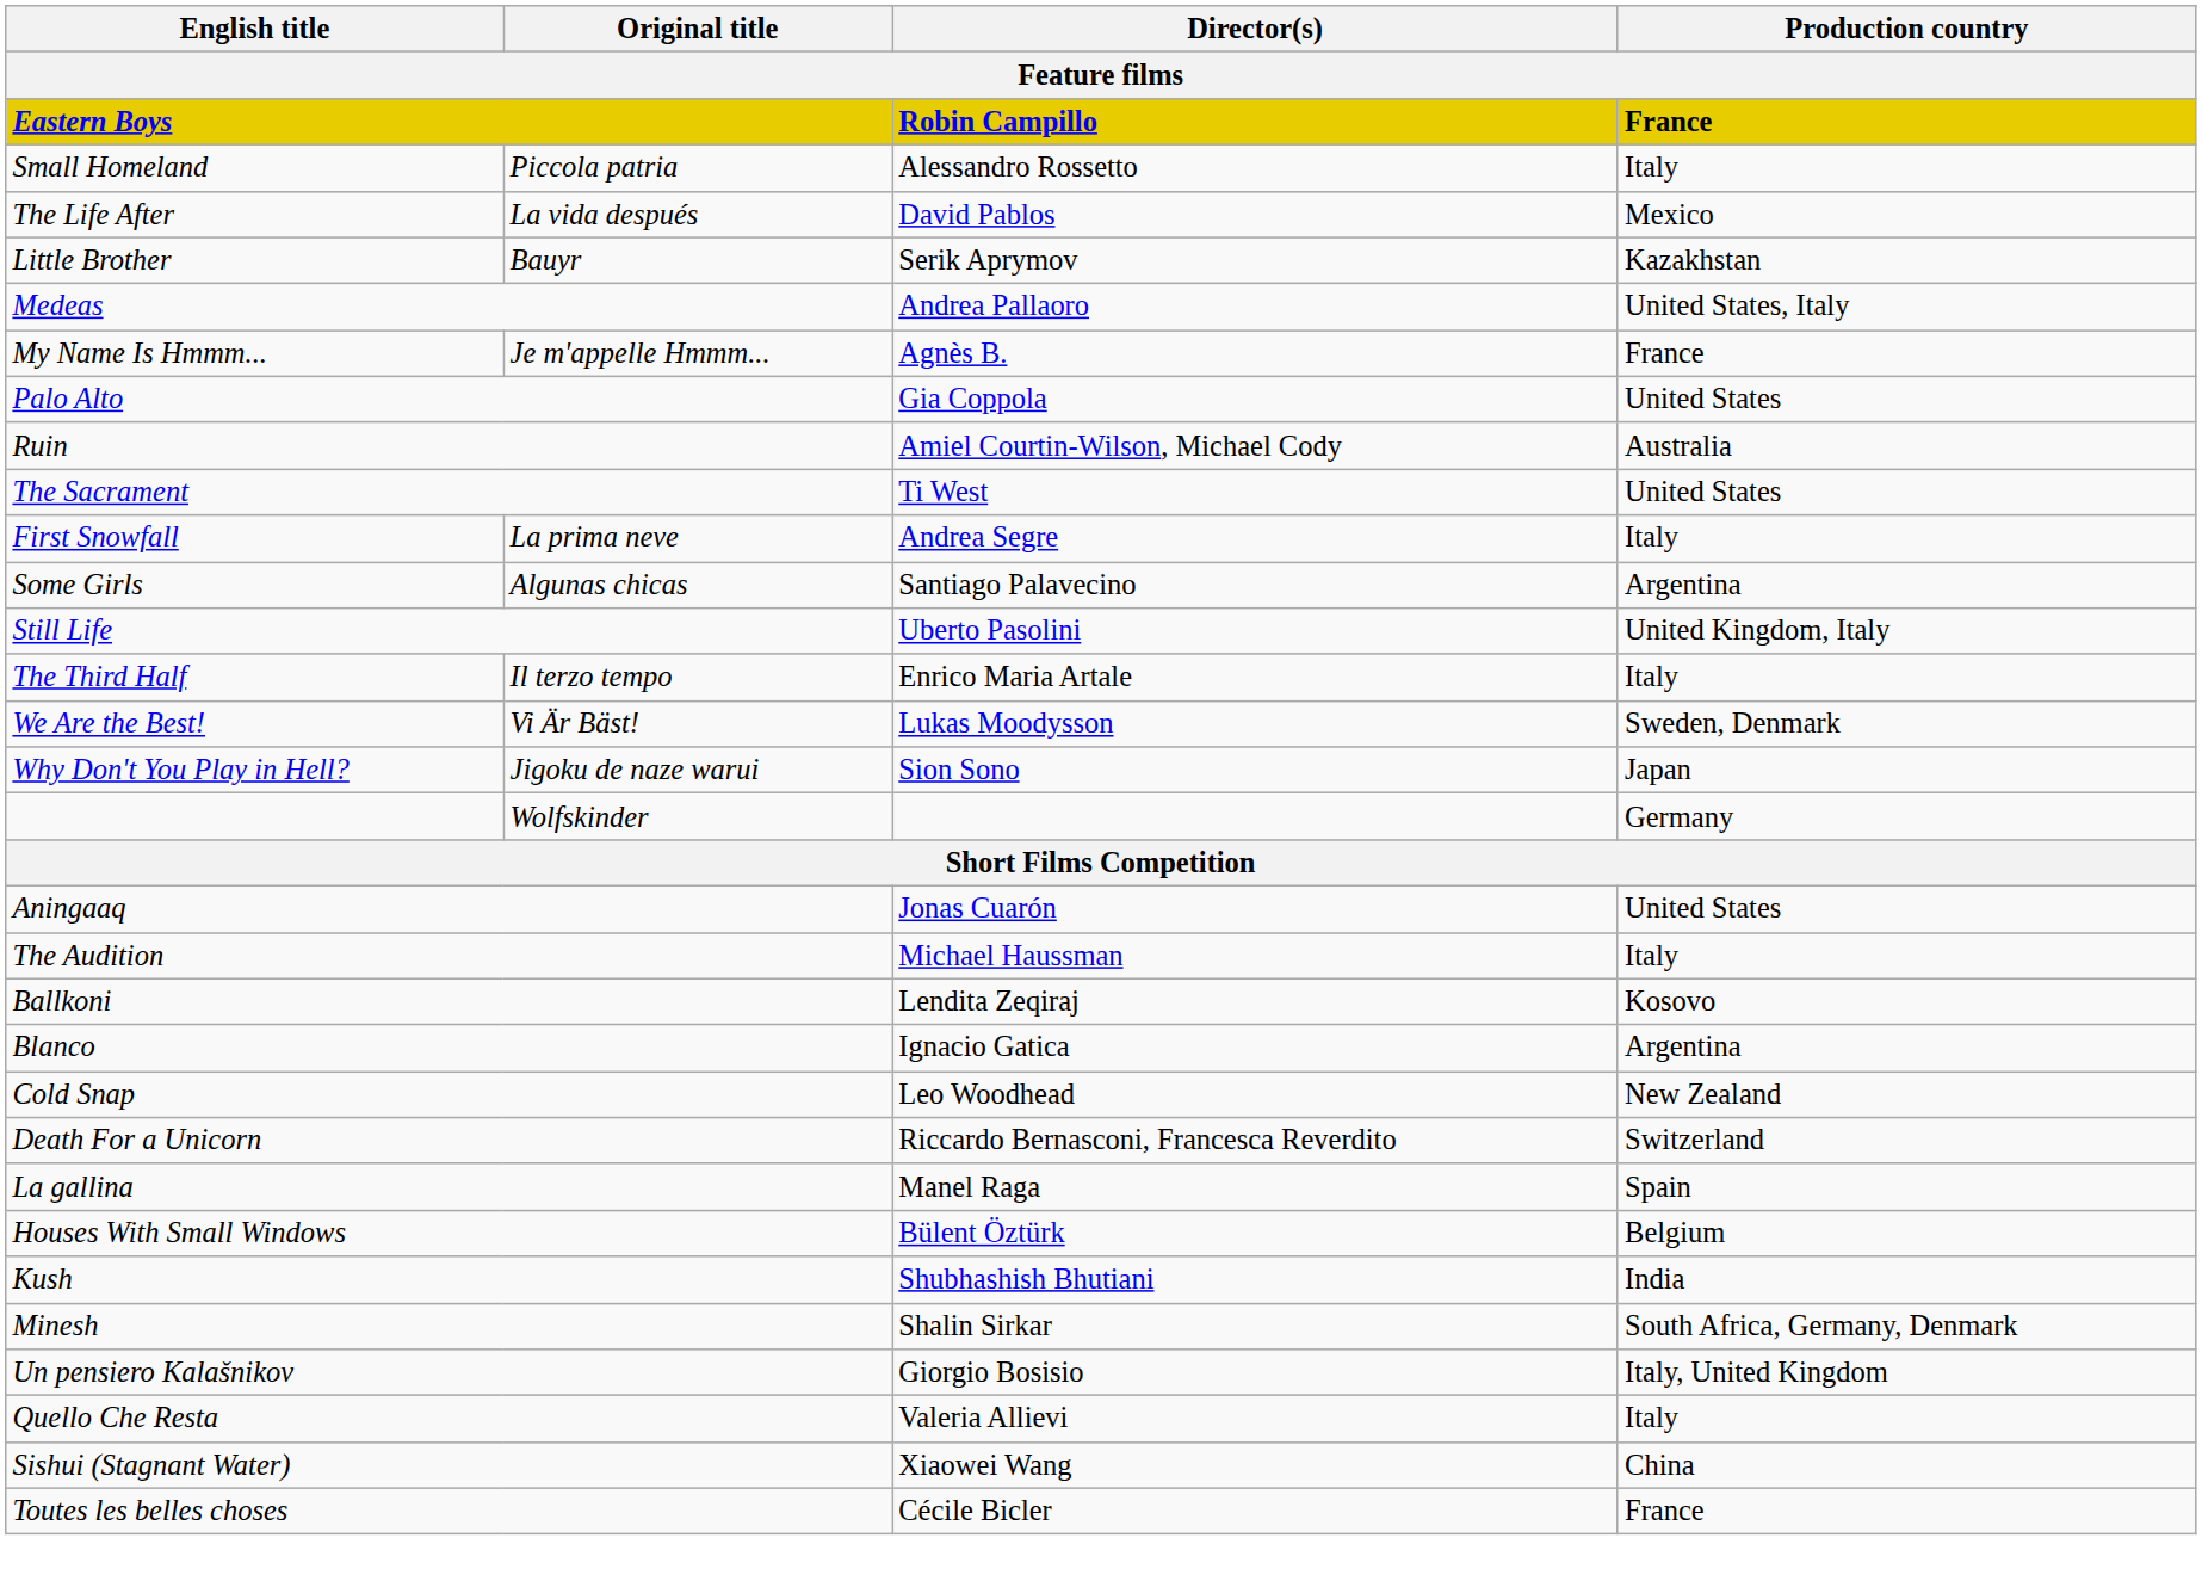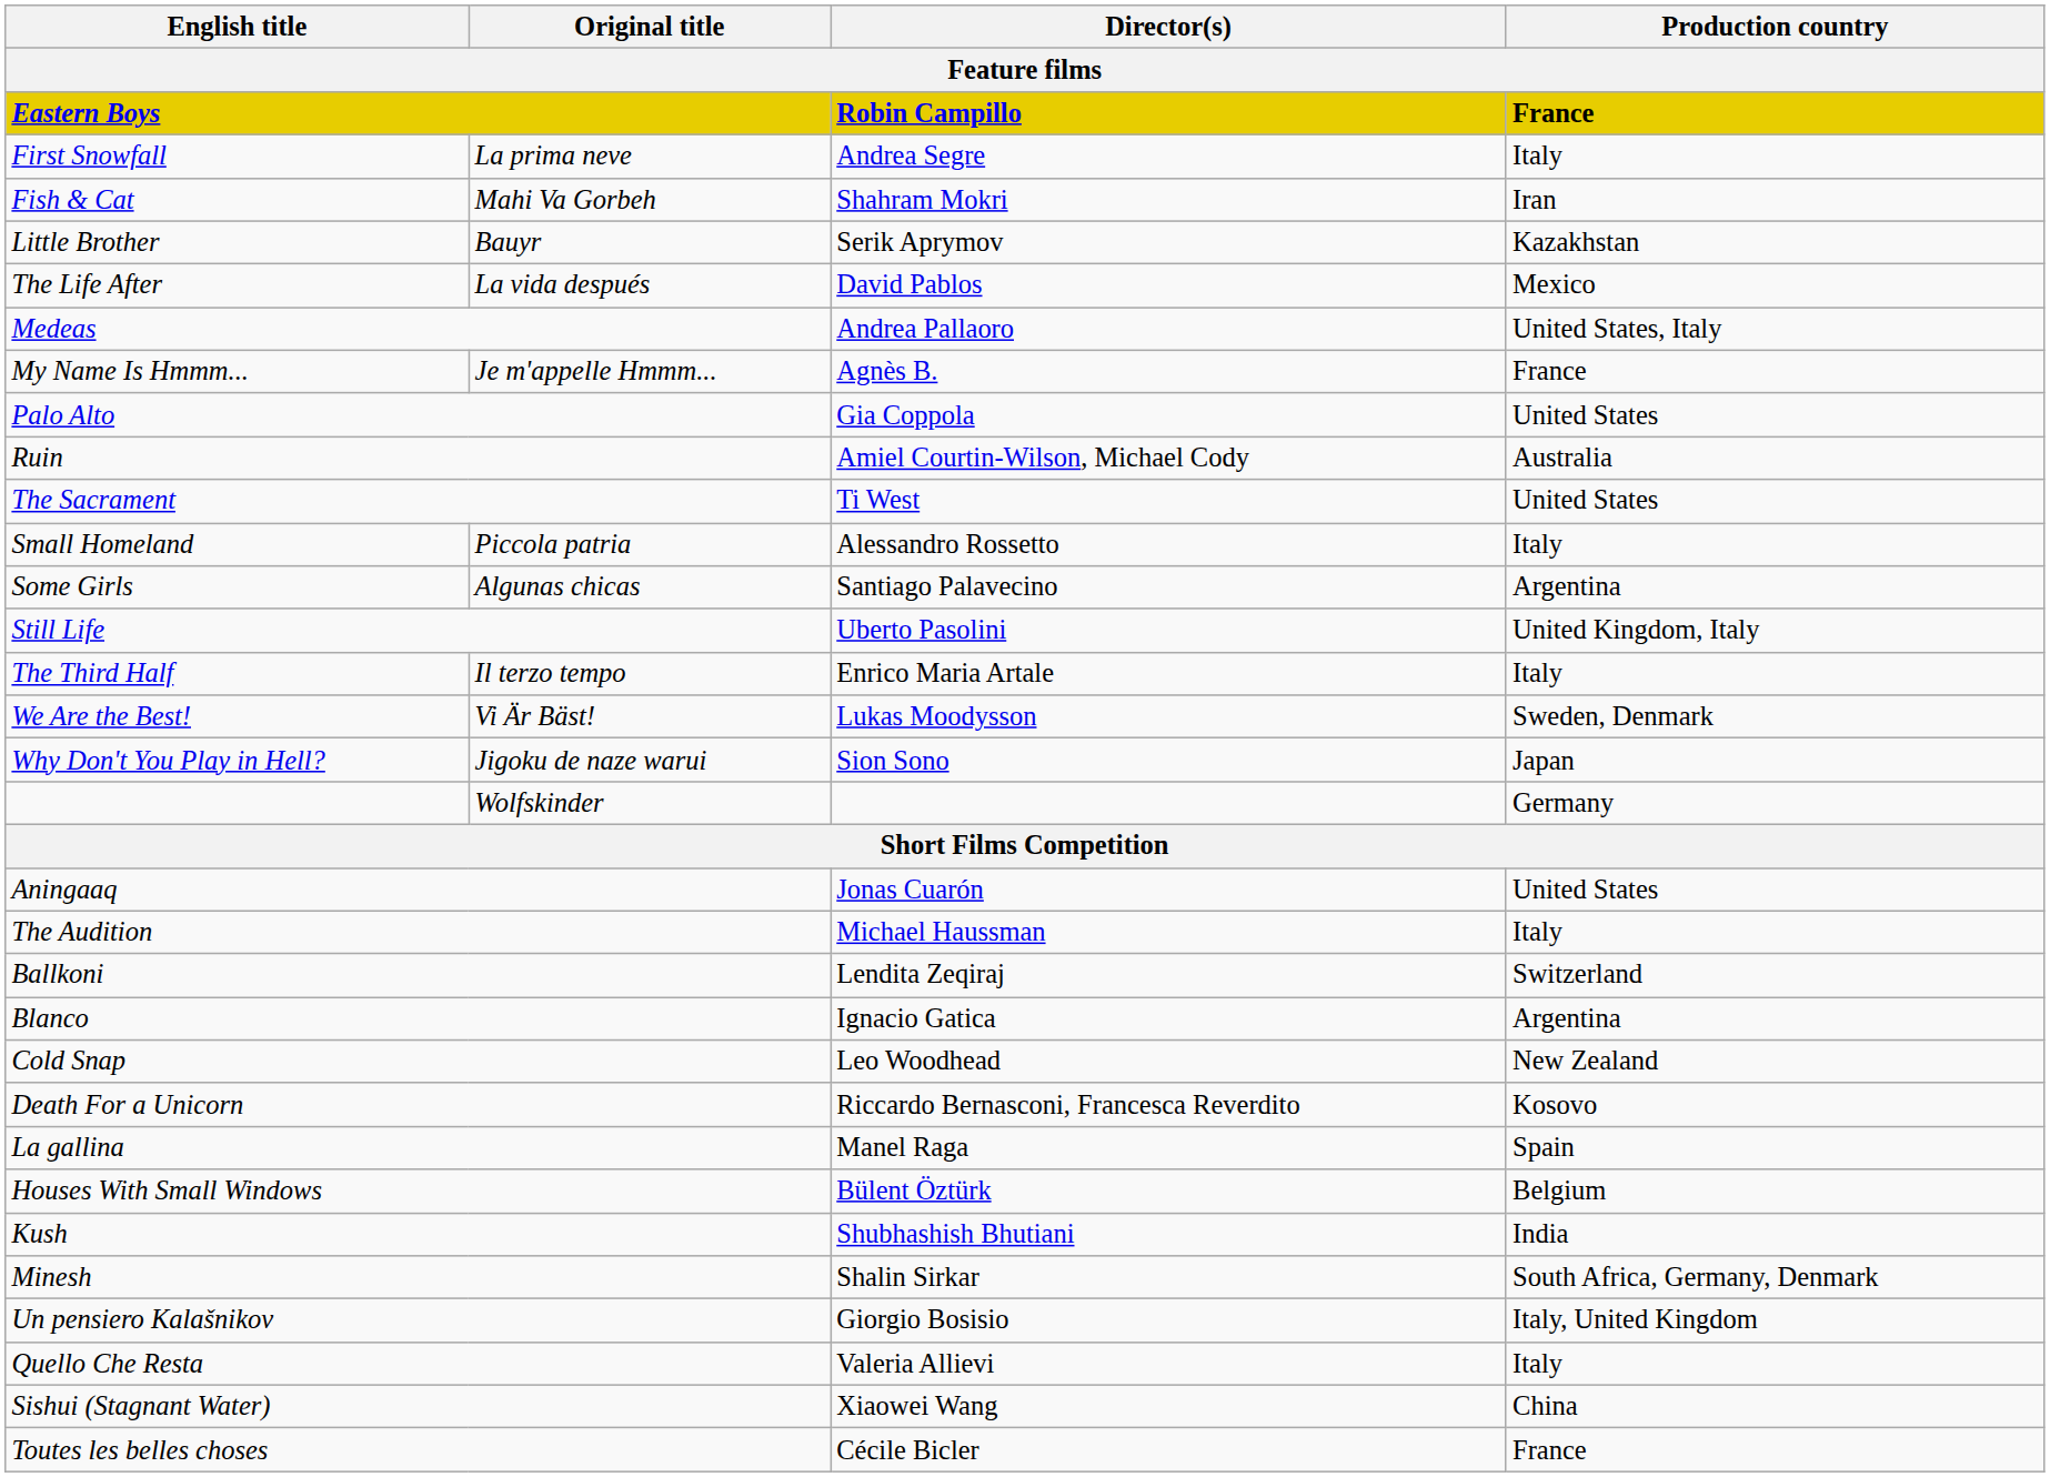rows swapped: First Snowfall <-> Small Homeland
+ row: Fish & Cat | Mahi Va Gorbeh | Shahram Mokri | Iran
rows swapped: The Life After <-> Little Brother
Ballkoni | Production country: Kosovo -> Switzerland
Death For a Unicorn | Production country: Switzerland -> Kosovo
